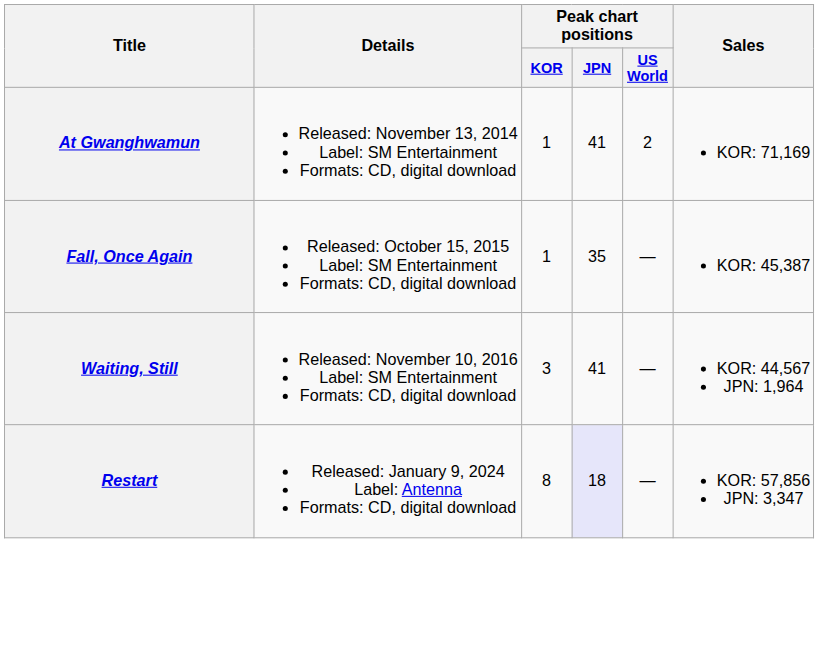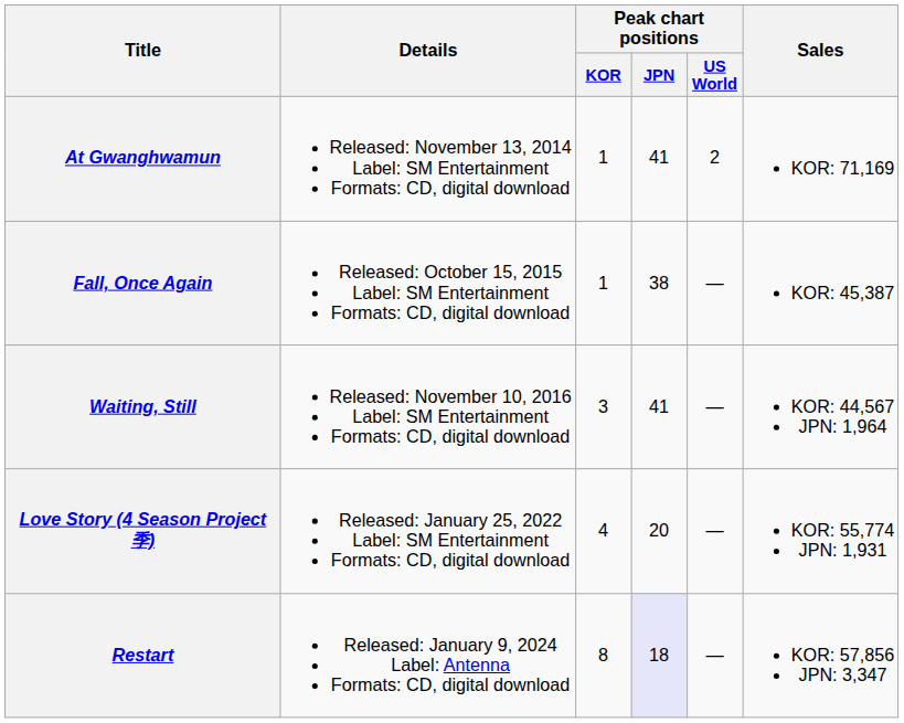Fall, Once Again | Peak chart positions / JPN: 35 -> 38
+ row: Love Story (4 Season Project 季) | Released: January 25, 2022 Label: SM Entertainment Formats: CD, digital download | 4 | 20 | — | KOR: 55,774 JPN: 1,931
